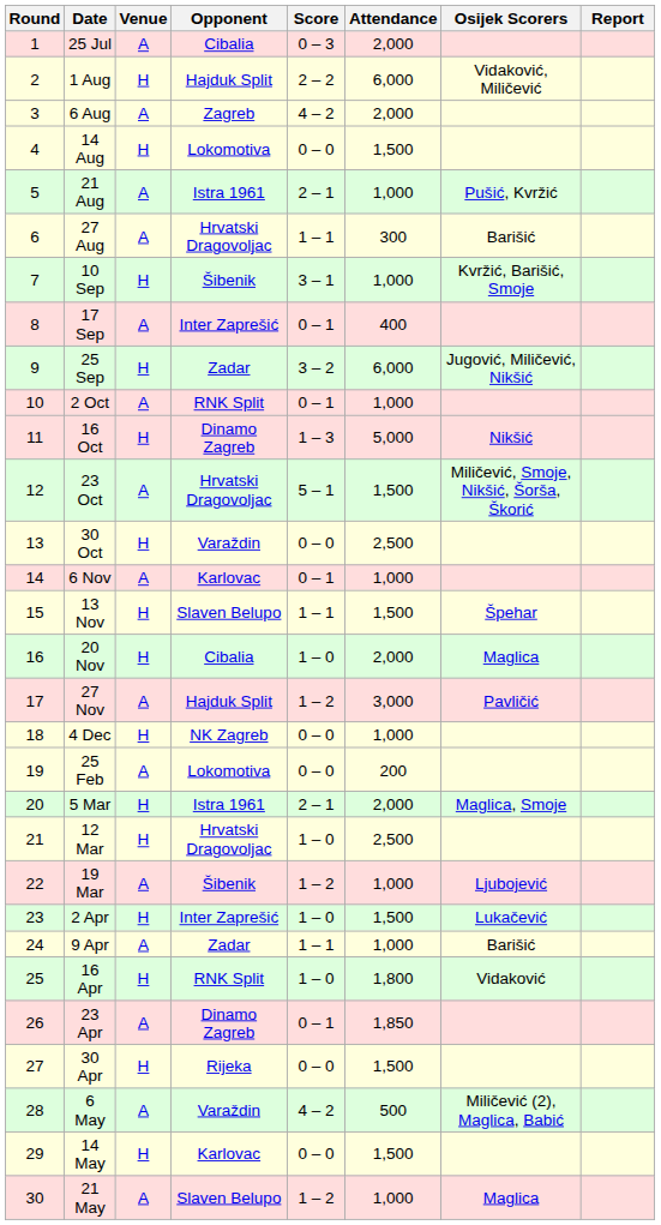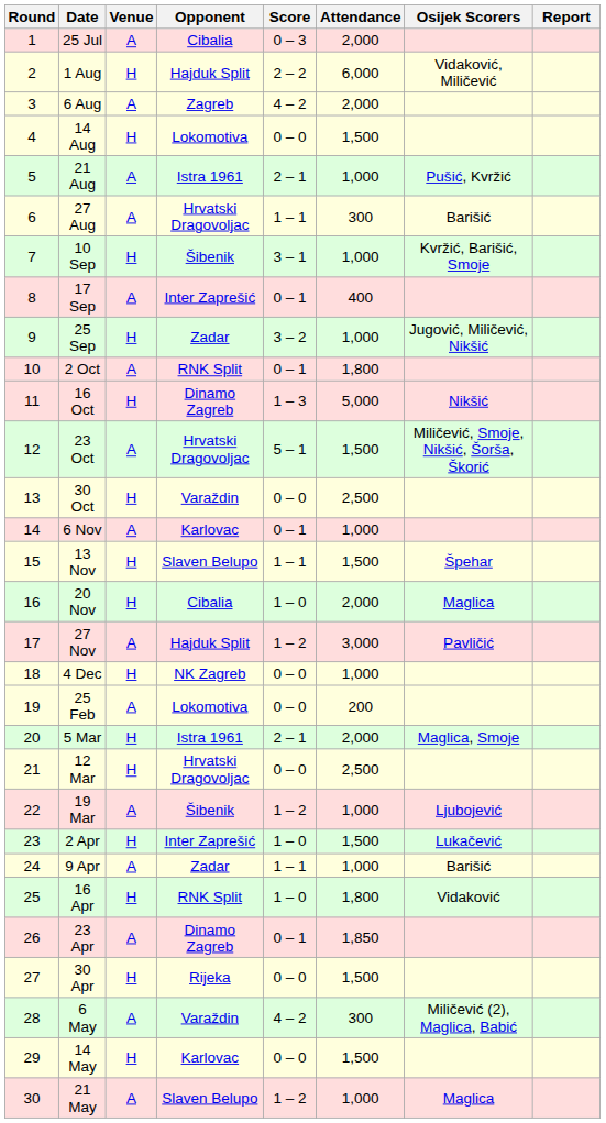25 Sep | Attendance: 6,000 -> 1,000
2 Oct | Attendance: 1,000 -> 1,800
12 Mar | Score: 1 – 0 -> 0 – 0
6 May | Attendance: 500 -> 300
